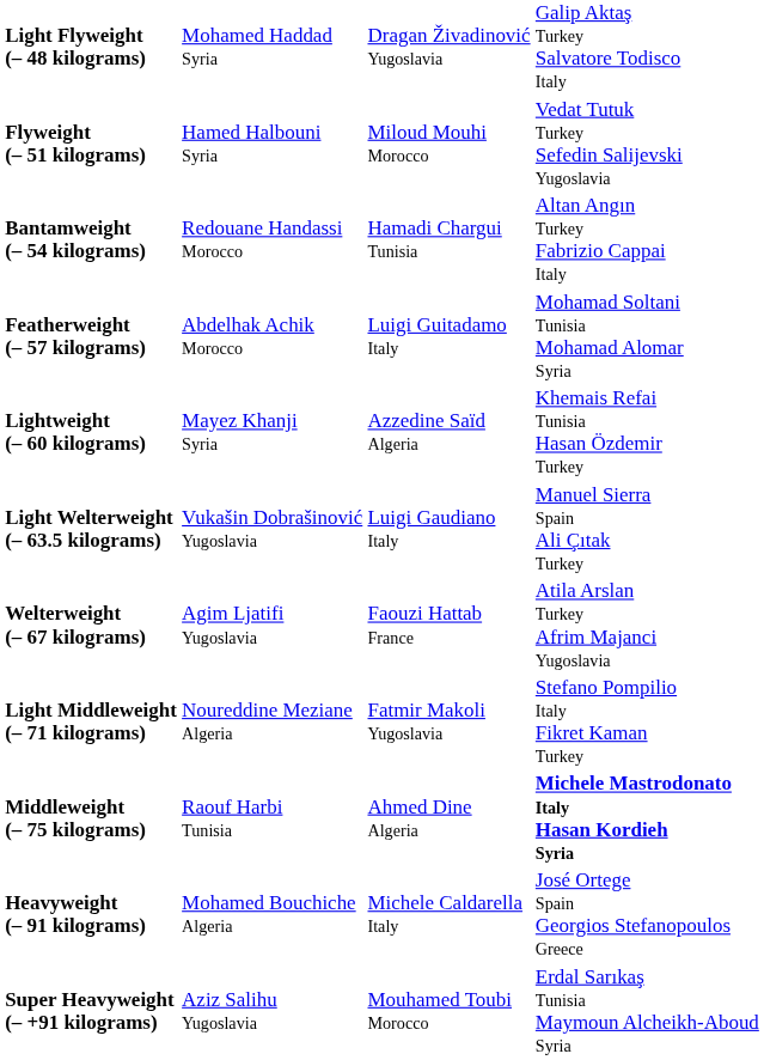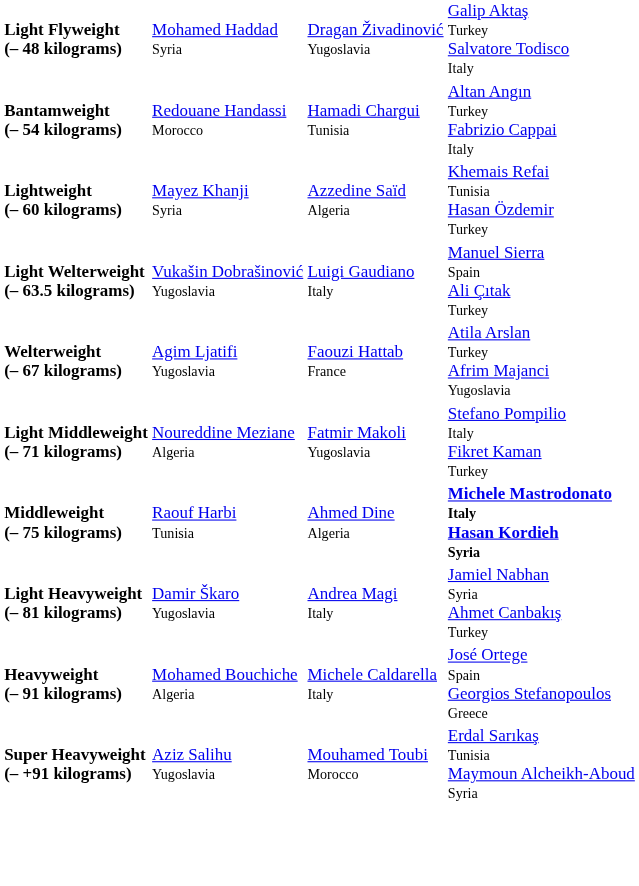- row: Flyweight (– 51 kilograms) | Hamed Halbouni Syria | Miloud Mouhi Morocco | Vedat Tutuk Turkey Sefedin Salijevski Yugoslavia
- row: Featherweight (– 57 kilograms) | Abdelhak Achik Morocco | Luigi Guitadamo Italy | Mohamad Soltani Tunisia Mohamad Alomar Syria
+ row: Light Heavyweight (– 81 kilograms) | Damir Škaro Yugoslavia | Andrea Magi Italy | Jamiel Nabhan Syria Ahmet Canbakış Turkey
